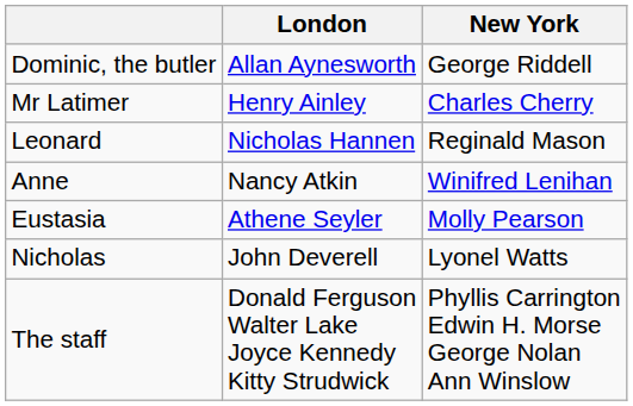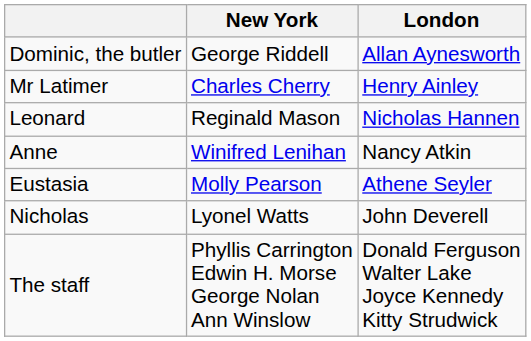columns swapped: New York <-> London
